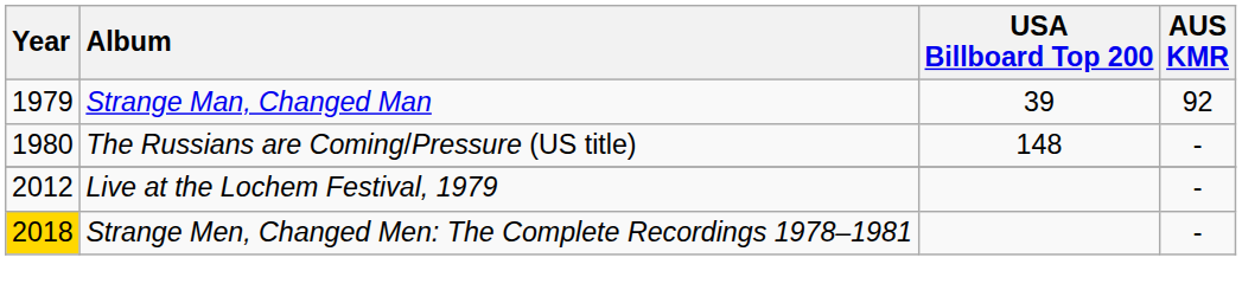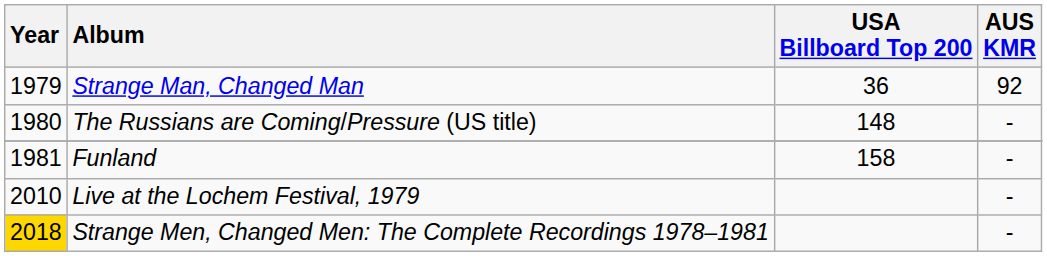Strange Man, Changed Man | USA Billboard Top 200: 39 -> 36
+ row: 1981 | Funland | 158 | -
Live at the Lochem Festival, 1979 | Year: 2012 -> 2010
